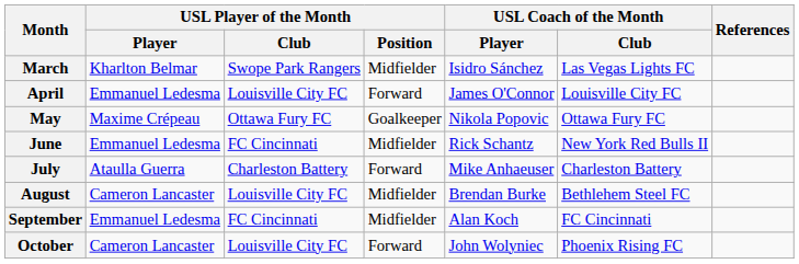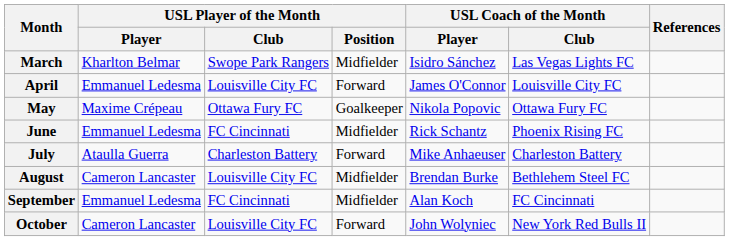June | USL Coach of the Month / Club: New York Red Bulls II -> Phoenix Rising FC
October | USL Coach of the Month / Club: Phoenix Rising FC -> New York Red Bulls II
